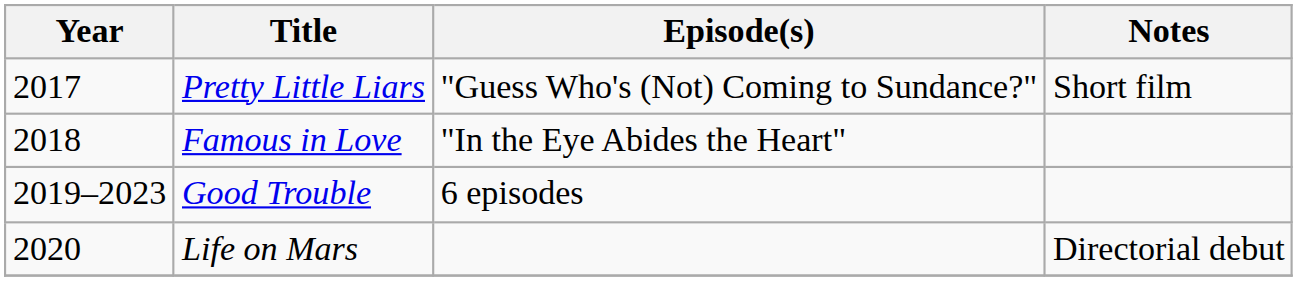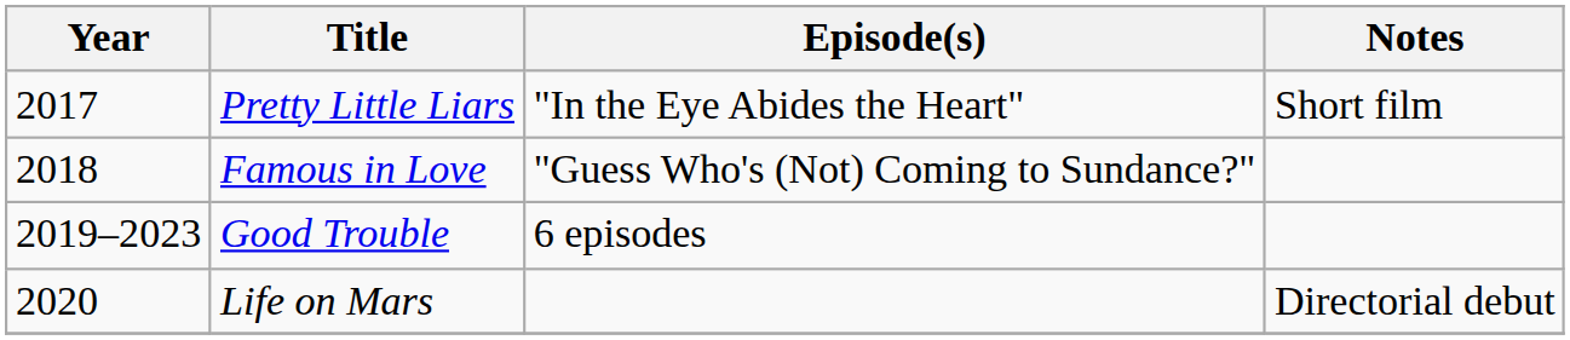Pretty Little Liars | Episode(s): "Guess Who's (Not) Coming to Sundance?" -> "In the Eye Abides the Heart"
Famous in Love | Episode(s): "In the Eye Abides the Heart" -> "Guess Who's (Not) Coming to Sundance?"
